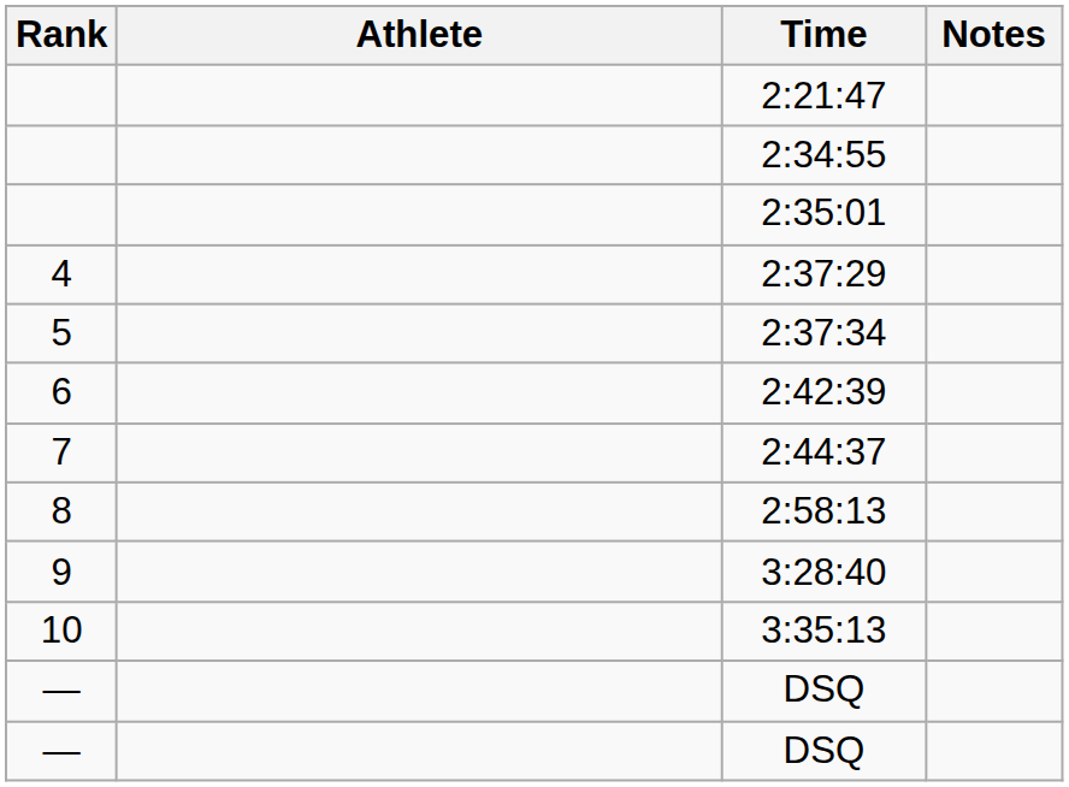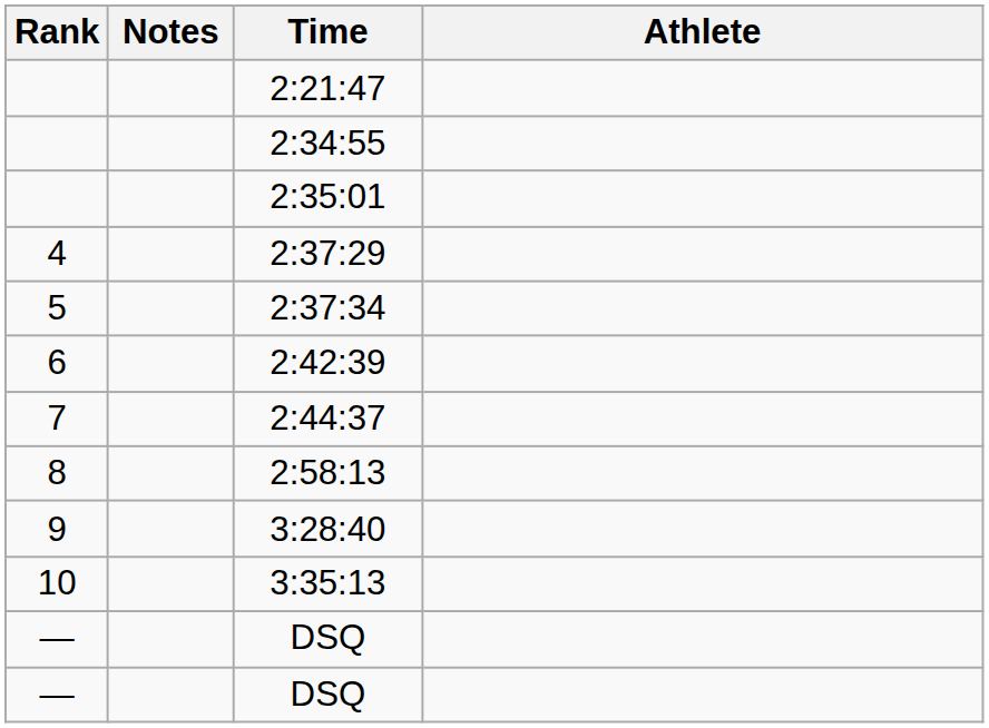columns swapped: Athlete <-> Notes
